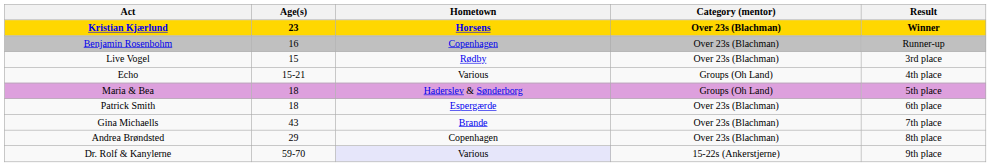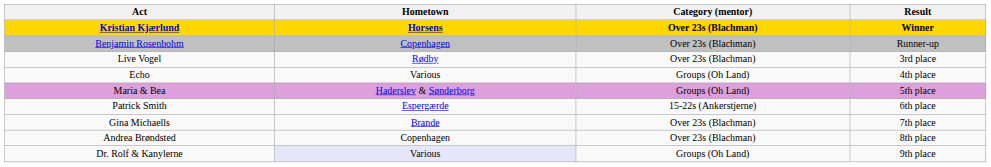- column: Age(s) | 23 | 16 | 15 | 15-21 | 18 | 18 | 43 | 29 | 59-70
Patrick Smith | Category (mentor): Over 23s (Blachman) -> 15-22s (Ankerstjerne)
Dr. Rolf & Kanylerne | Category (mentor): 15-22s (Ankerstjerne) -> Groups (Oh Land)
